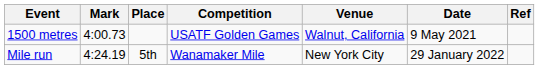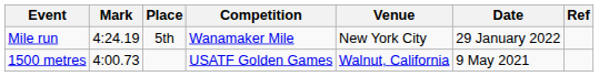rows swapped: 1500 metres <-> Mile run
